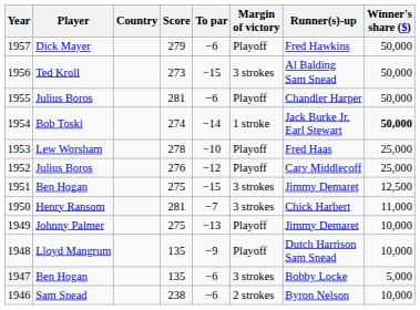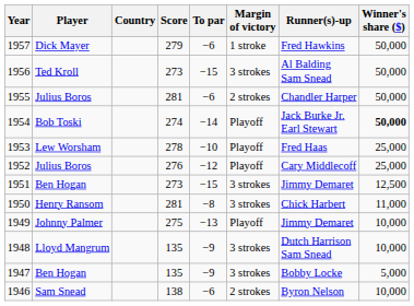1957 | Margin of victory: Playoff -> 1 stroke
1955 | Margin of victory: Playoff -> 2 strokes
1954 | Margin of victory: 1 stroke -> Playoff
1951 | Score: 275 -> 273
1950 | To par: −7 -> −8
1948 | Margin of victory: Playoff -> 3 strokes
1947 | To par: −6 -> −9
1946 | Score: 238 -> 138
